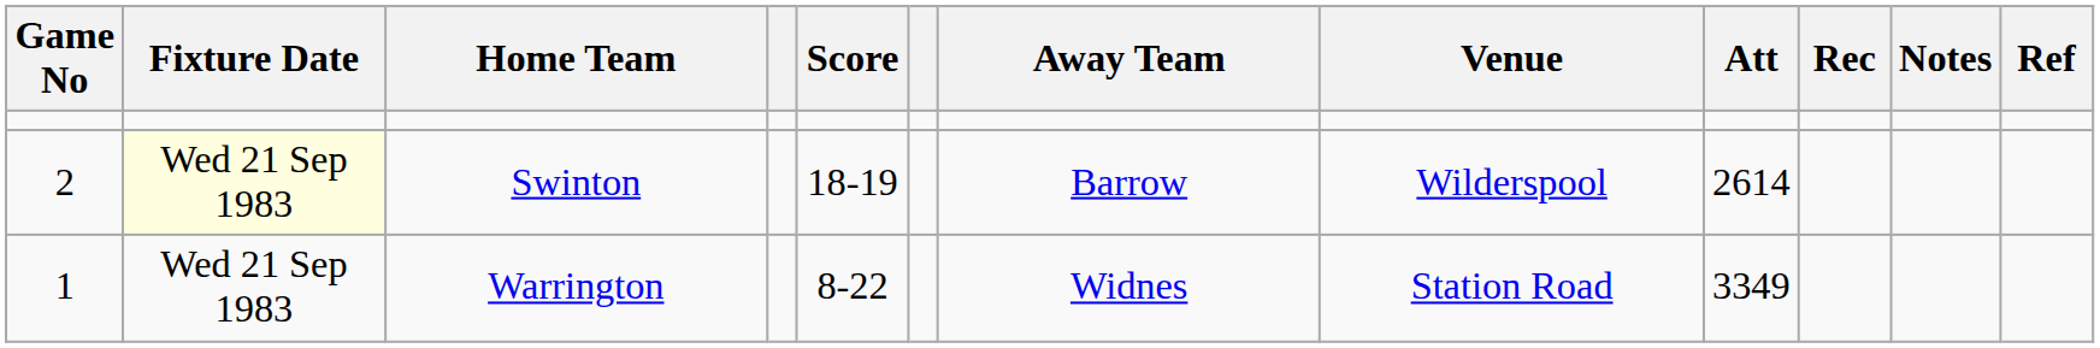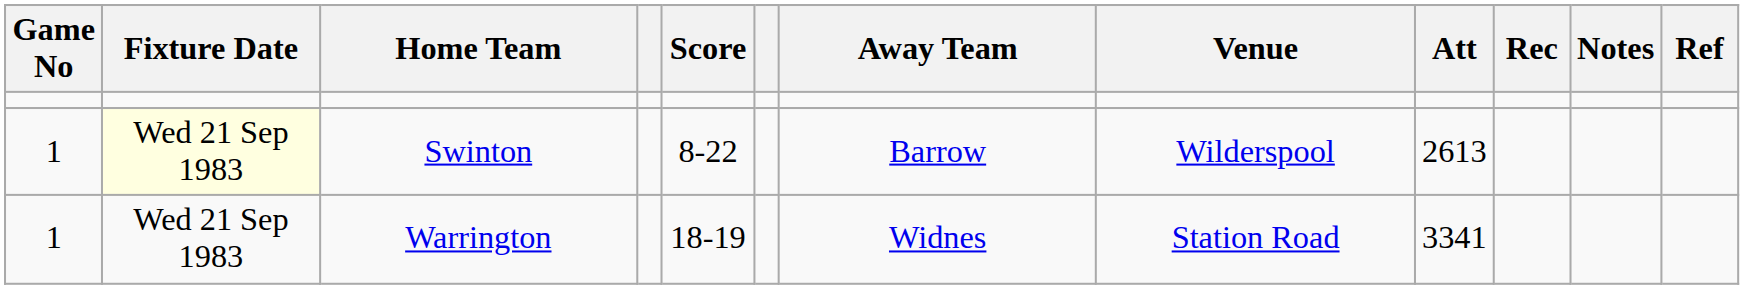Swinton | Game No: 2 -> 1
Swinton | Score: 18-19 -> 8-22
Swinton | Att: 2614 -> 2613
Warrington | Score: 8-22 -> 18-19
Warrington | Att: 3349 -> 3341
